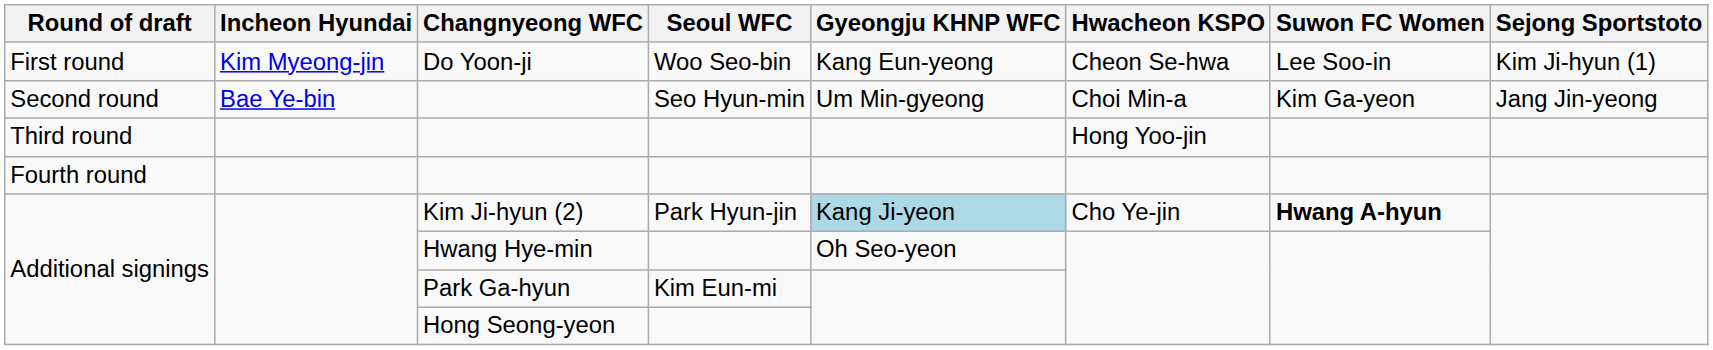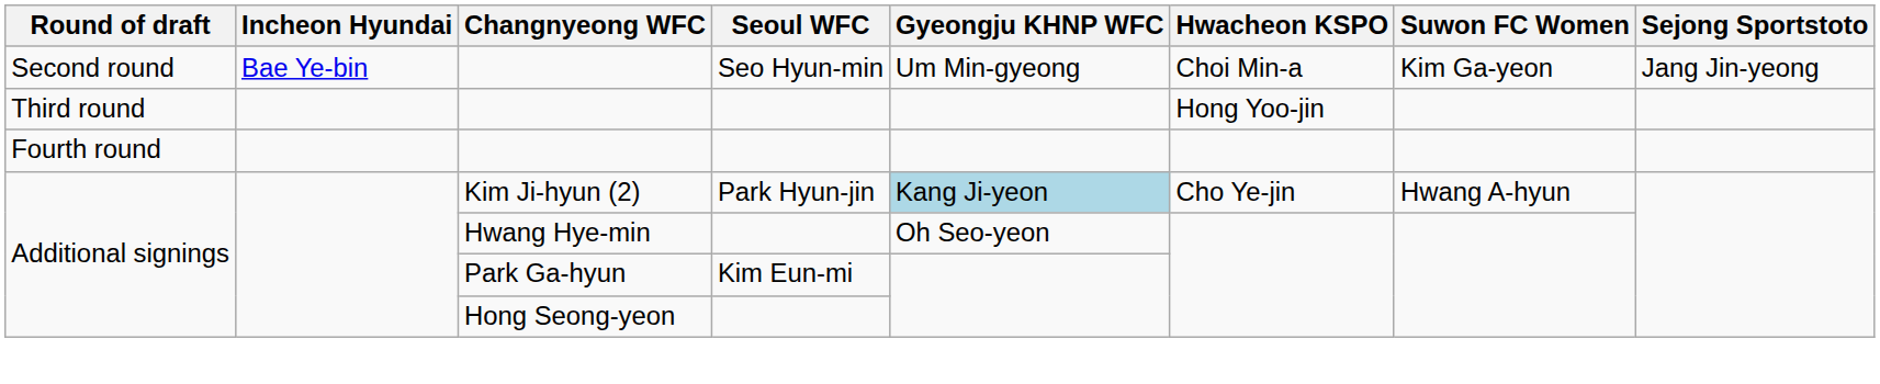- row: First round | Kim Myeong-jin | Do Yoon-ji | Woo Seo-bin | Kang Eun-yeong | Cheon Se-hwa | Lee Soo-in | Kim Ji-hyun (1)
Kim Ji-hyun (2) | Suwon FC Women: bold -> normal
